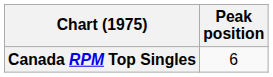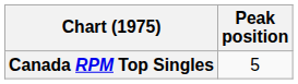Canada RPM Top Singles | Peak position: 6 -> 5
